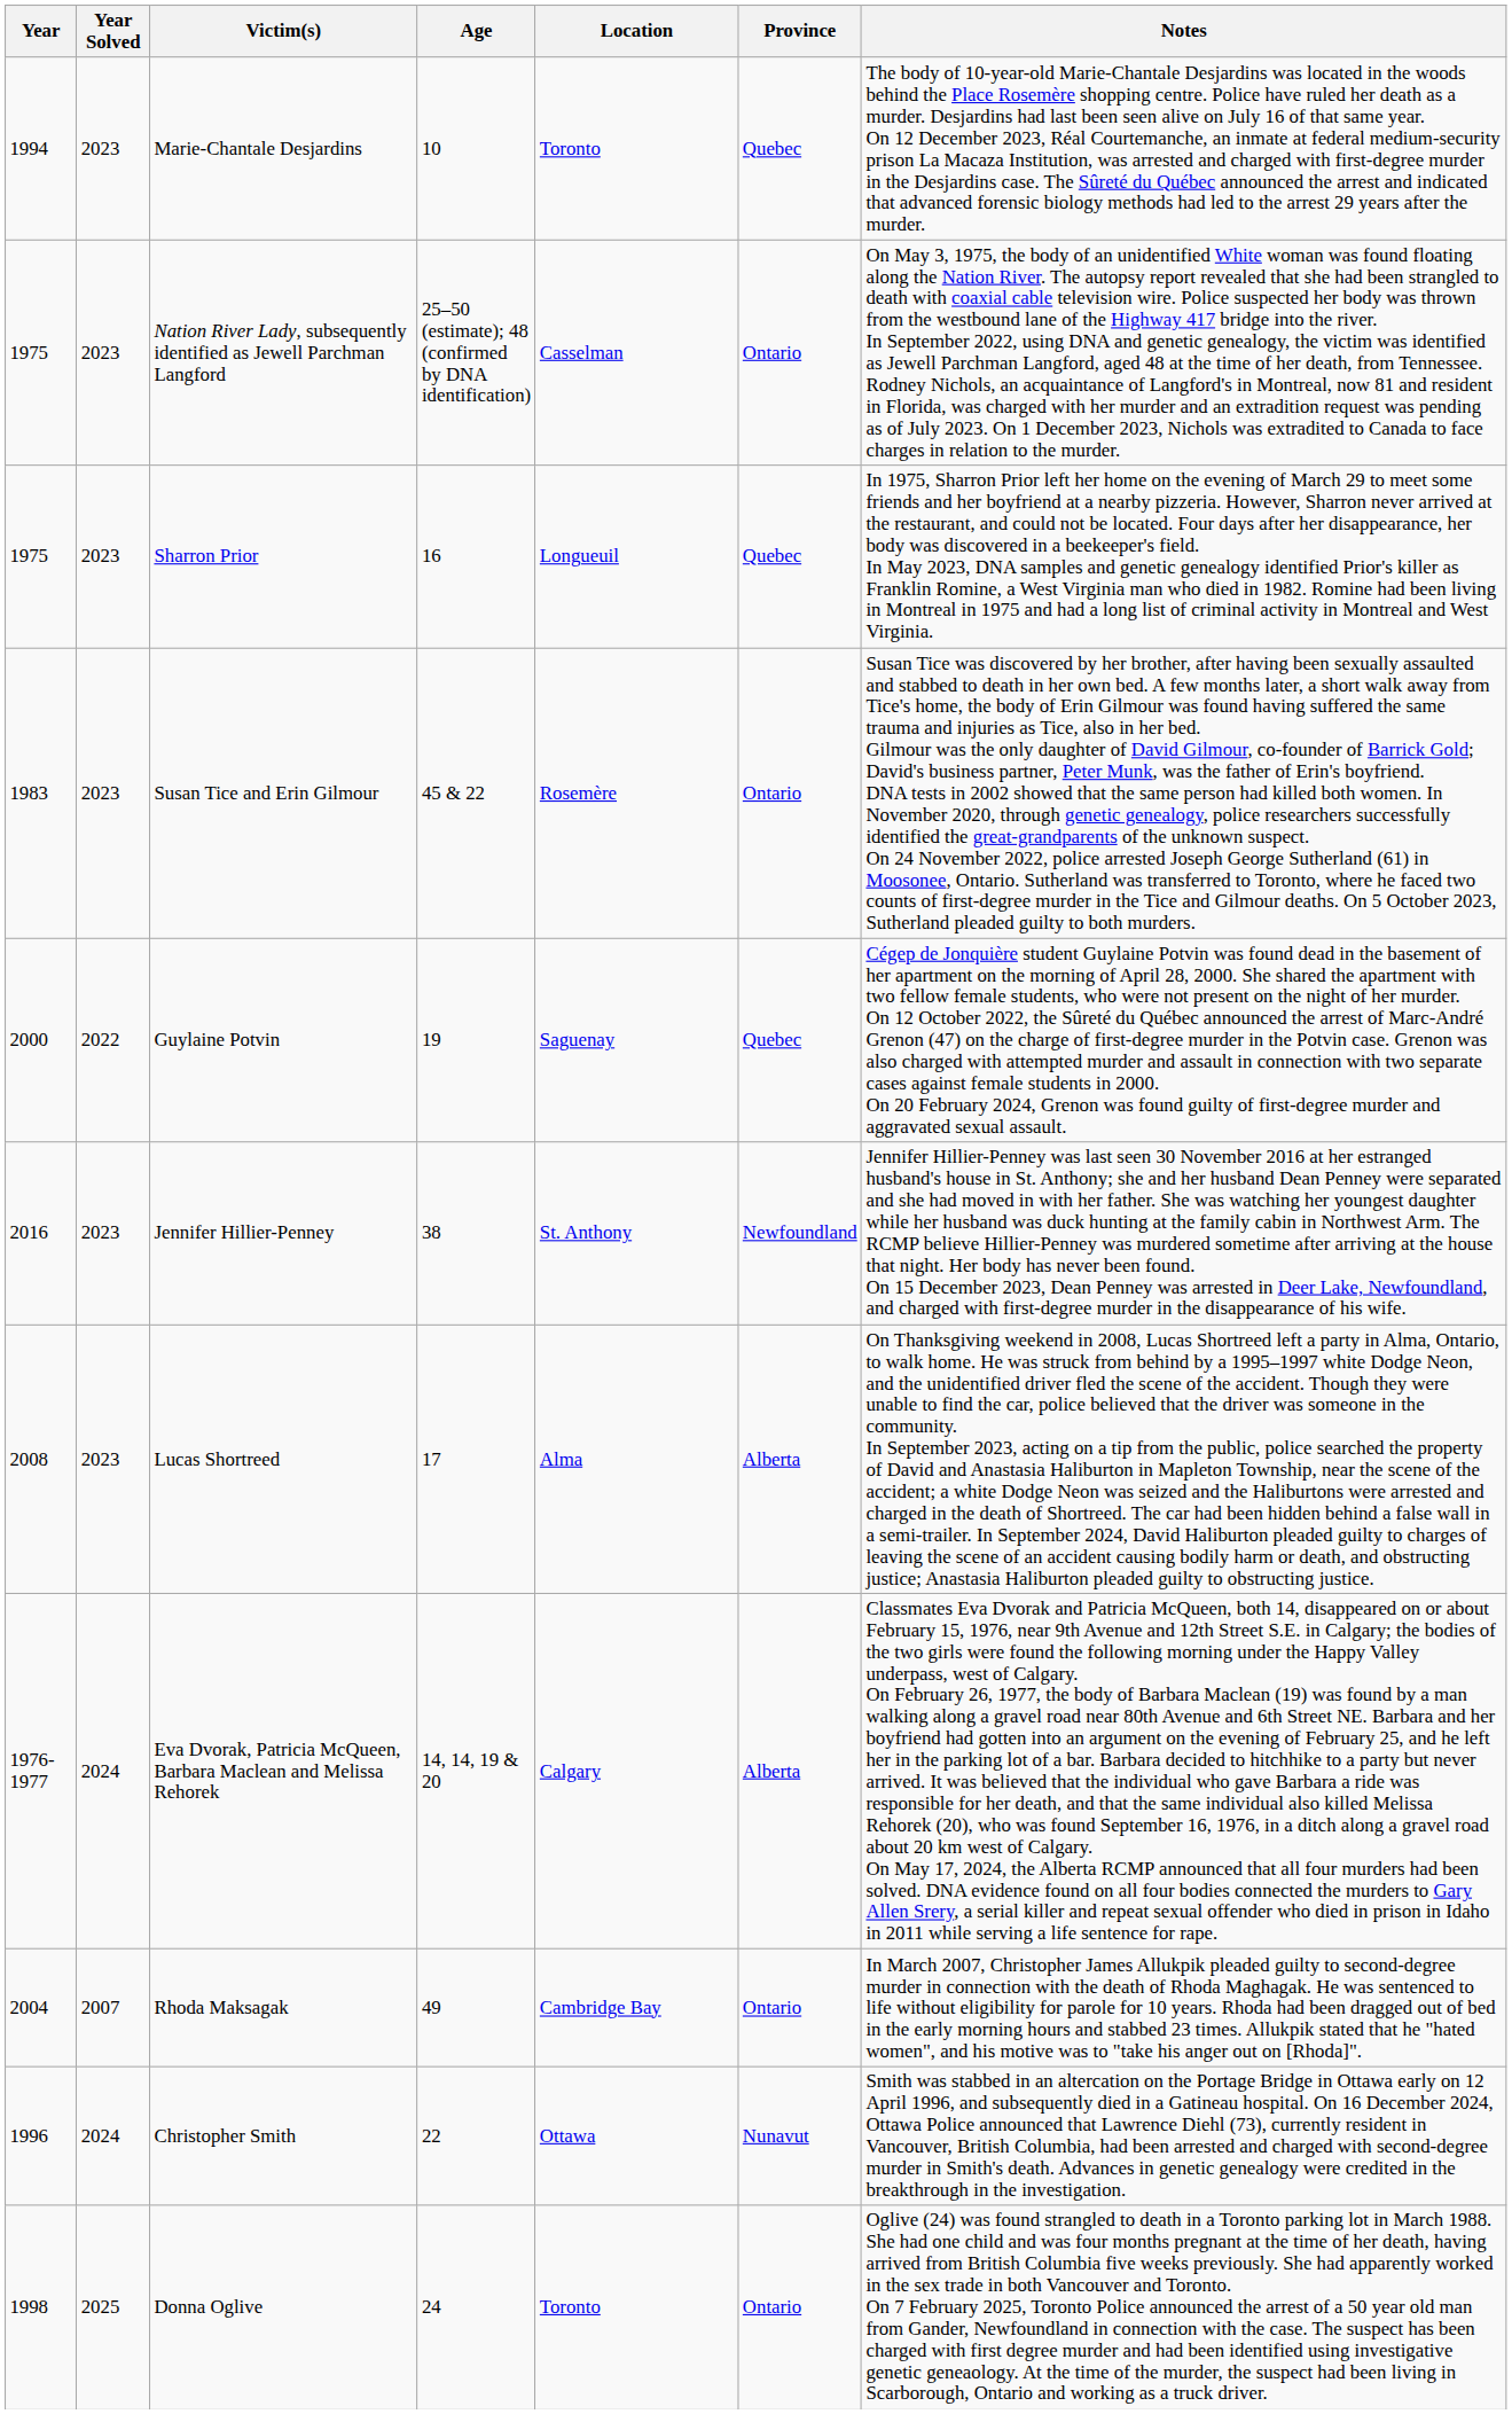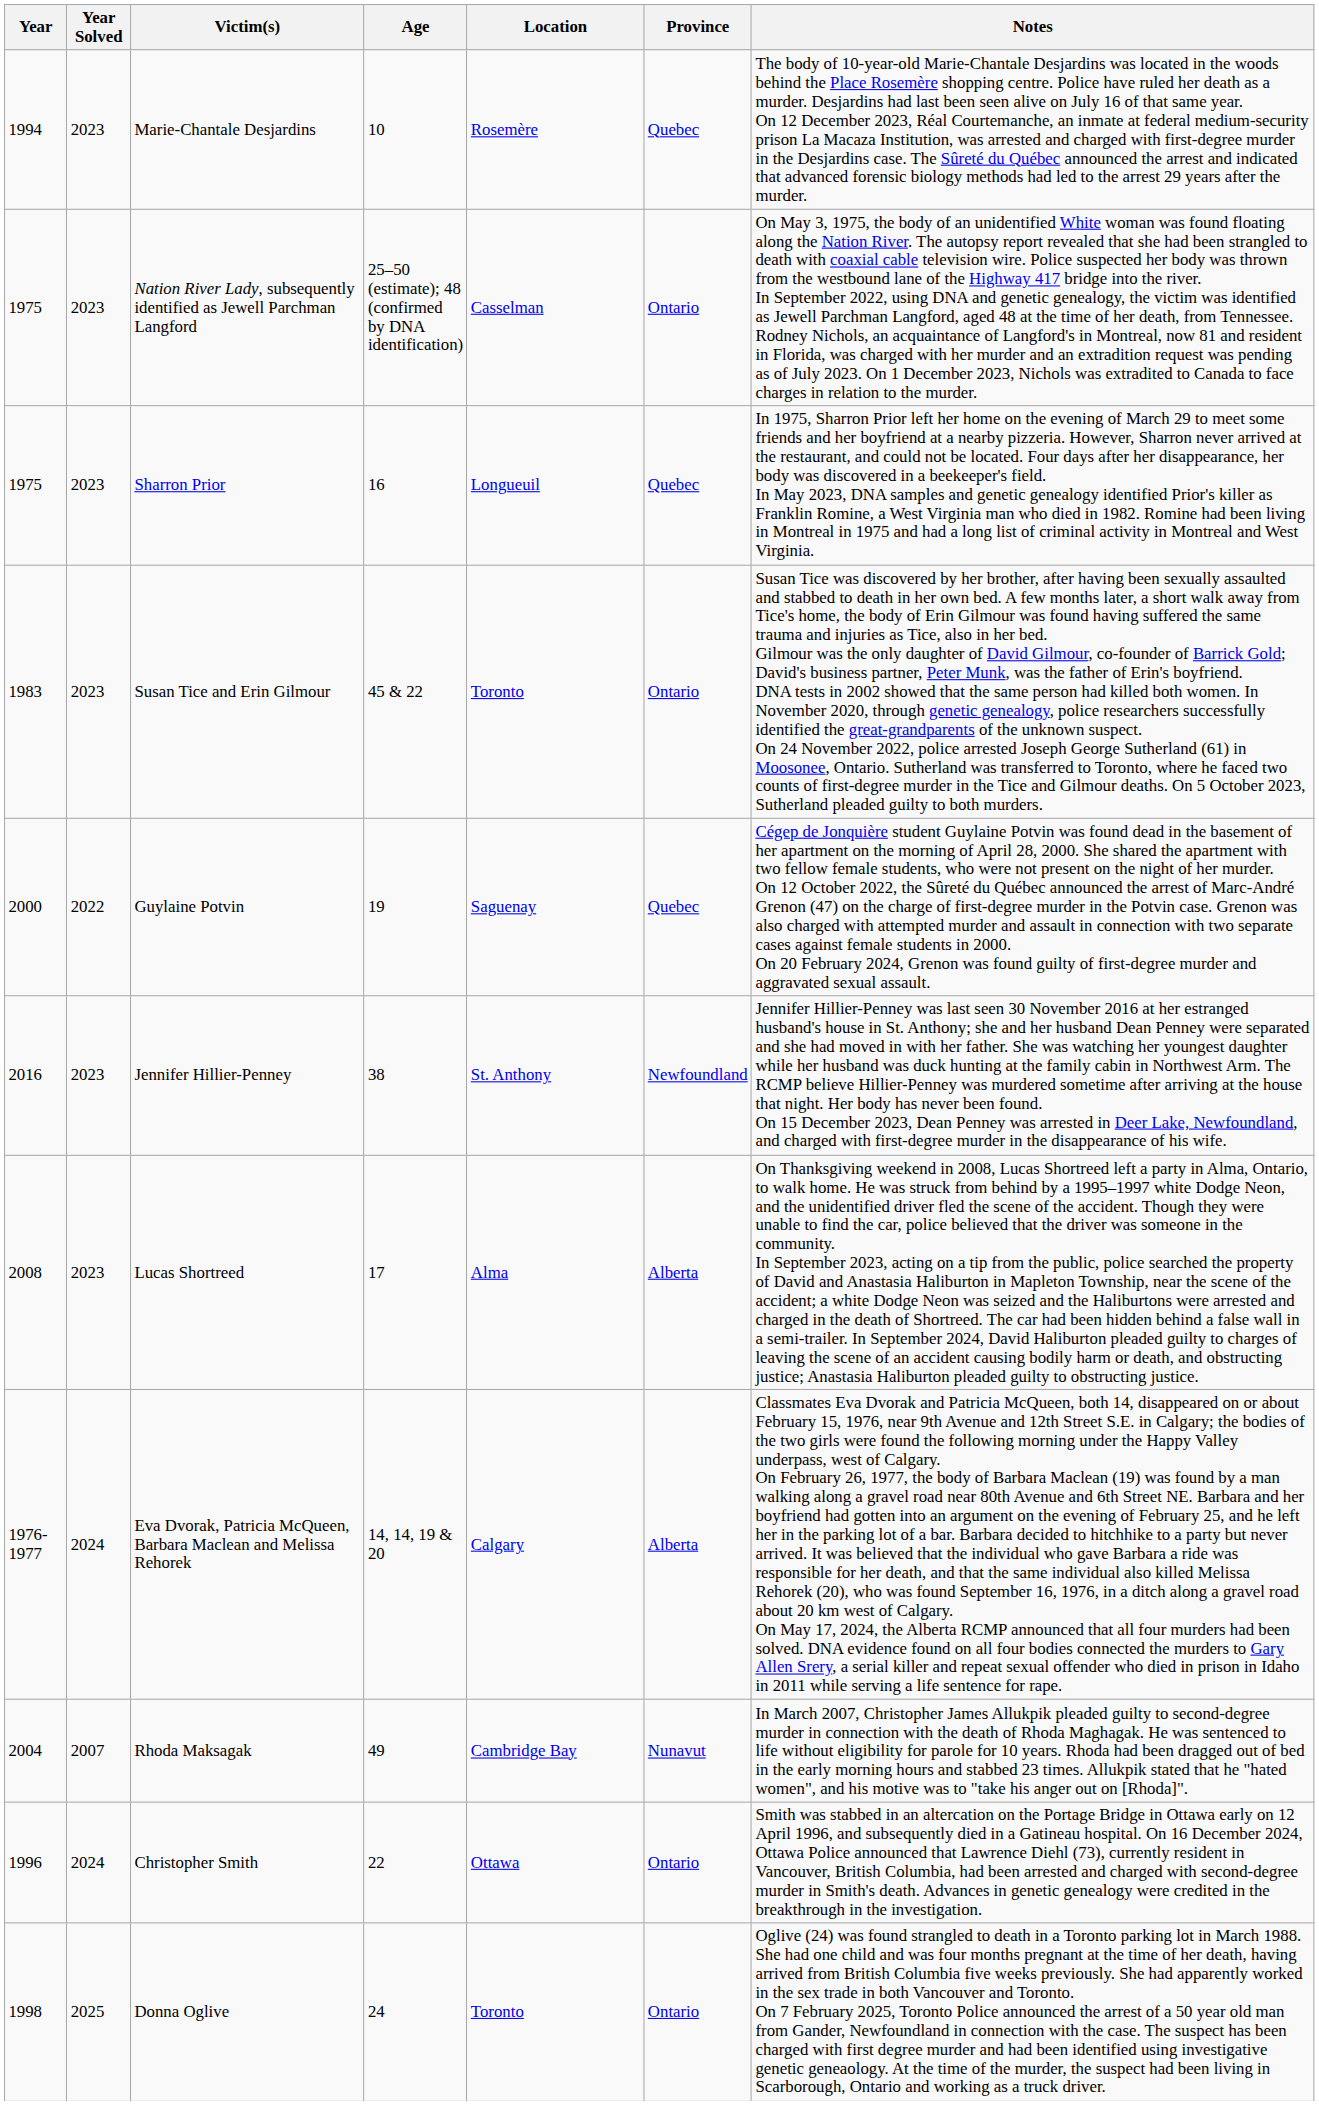Marie-Chantale Desjardins | Location: Toronto -> Rosemère
Susan Tice and Erin Gilmour | Location: Rosemère -> Toronto
Rhoda Maksagak | Province: Ontario -> Nunavut
Christopher Smith | Province: Nunavut -> Ontario
